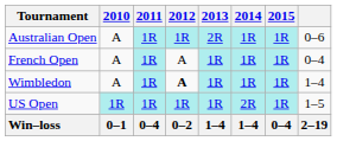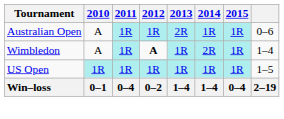- row: French Open | A | 1R | A | 1R | 1R | 1R | 0–4
Wimbledon | 2014: 1R -> 2R
US Open | 2014: 2R -> 1R
